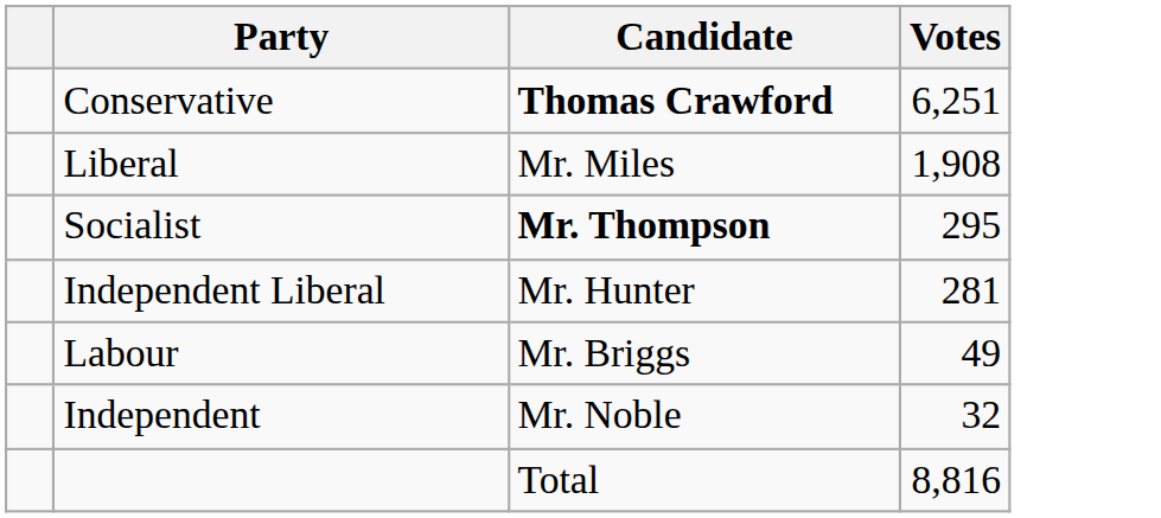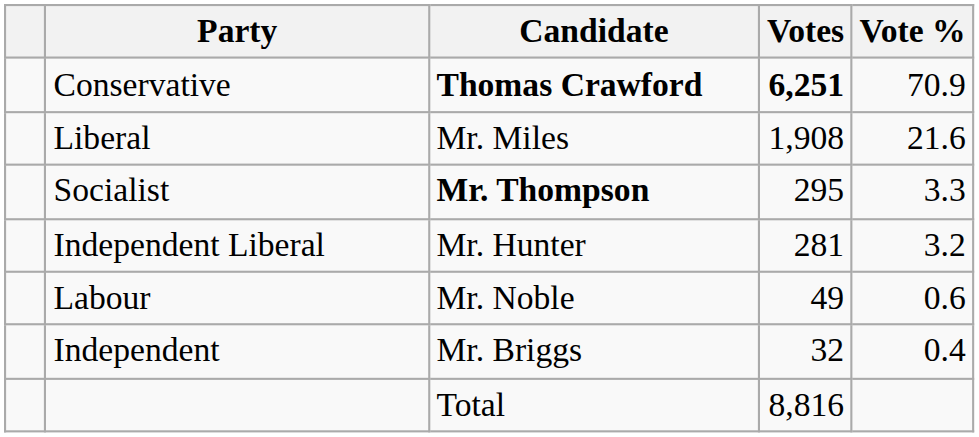+ column: Vote % | 70.9 | 21.6 | 3.3 | 3.2 | 0.6 | 0.4
Conservative | Votes: normal -> bold
Labour | Candidate: Mr. Briggs -> Mr. Noble
Independent | Candidate: Mr. Noble -> Mr. Briggs
